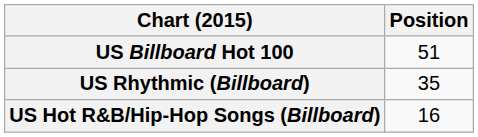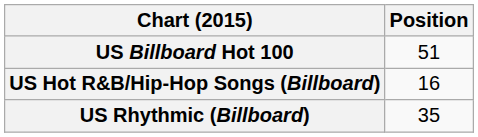rows swapped: US Hot R&B/Hip-Hop Songs (Billboard) <-> US Rhythmic (Billboard)
